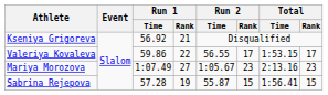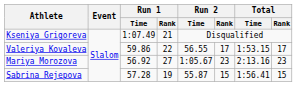Kseniya Grigoreva | Run 1 / Time: 56.92 -> 1:07.49
Mariya Morozova | Run 1 / Time: 1:07.49 -> 56.92
